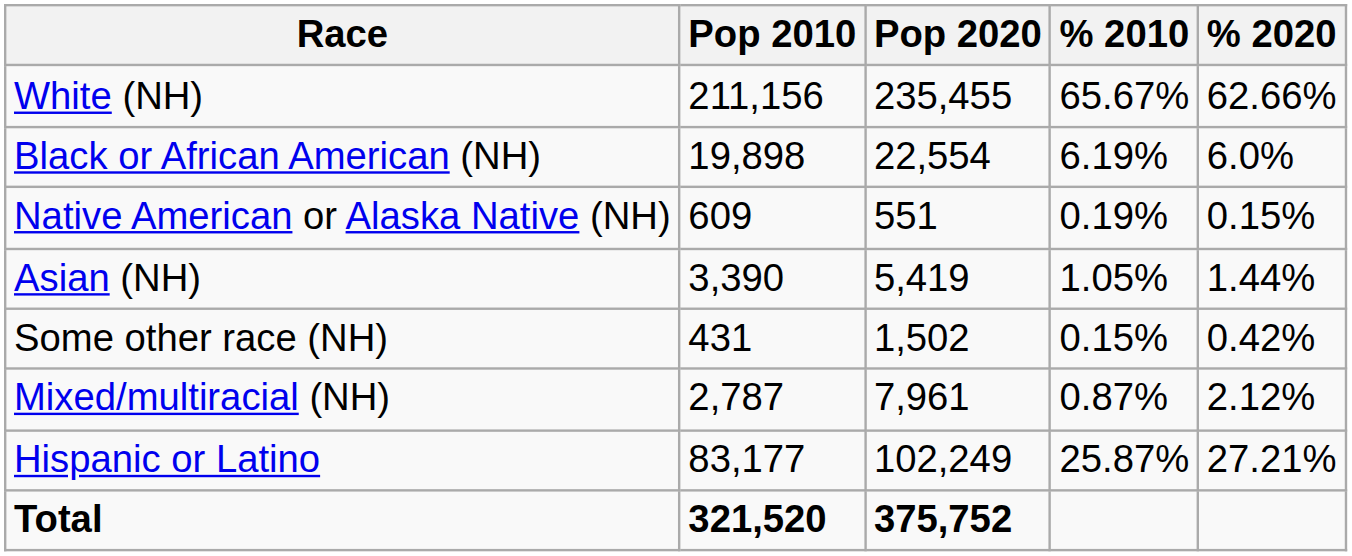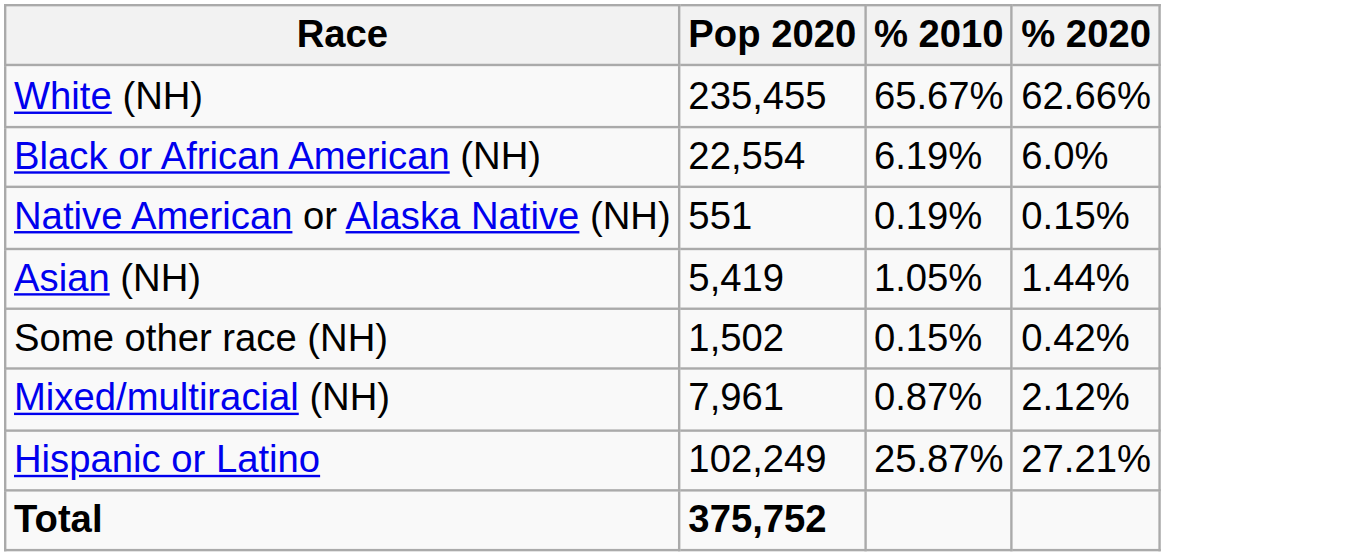- column: Pop 2010 | 211,156 | 19,898 | 609 | 3,390 | 431 | 2,787 | 83,177 | 321,520
